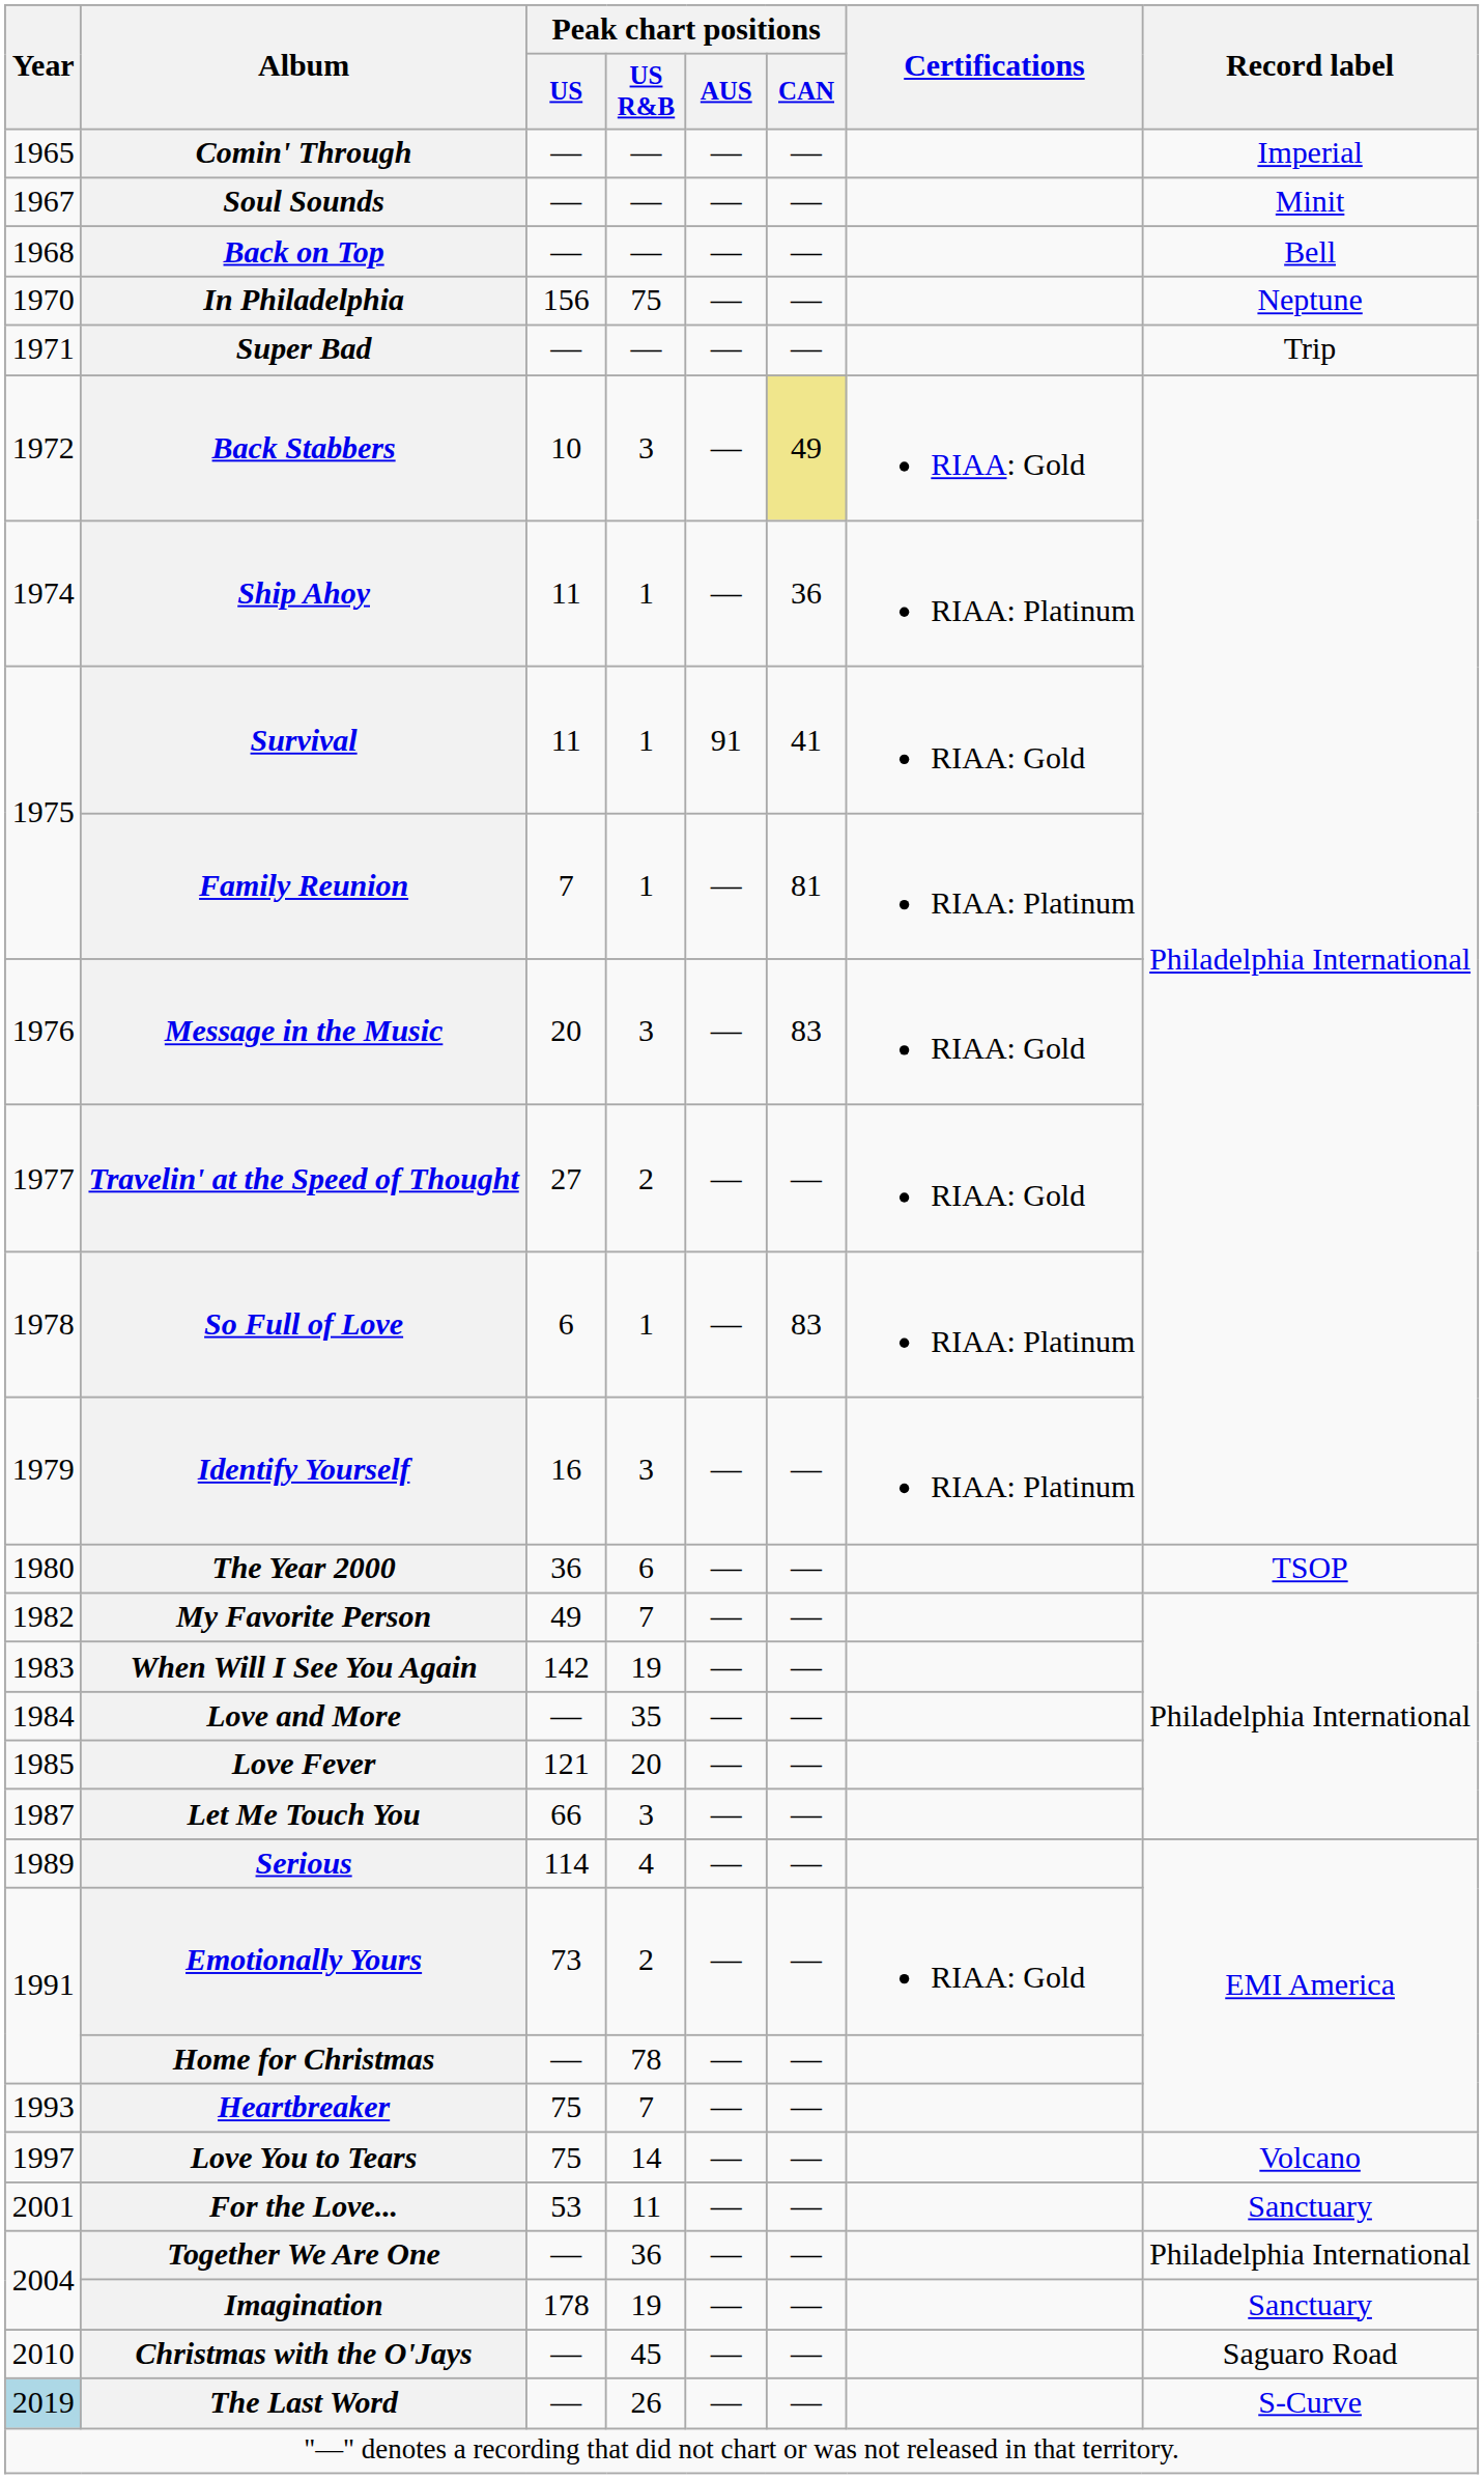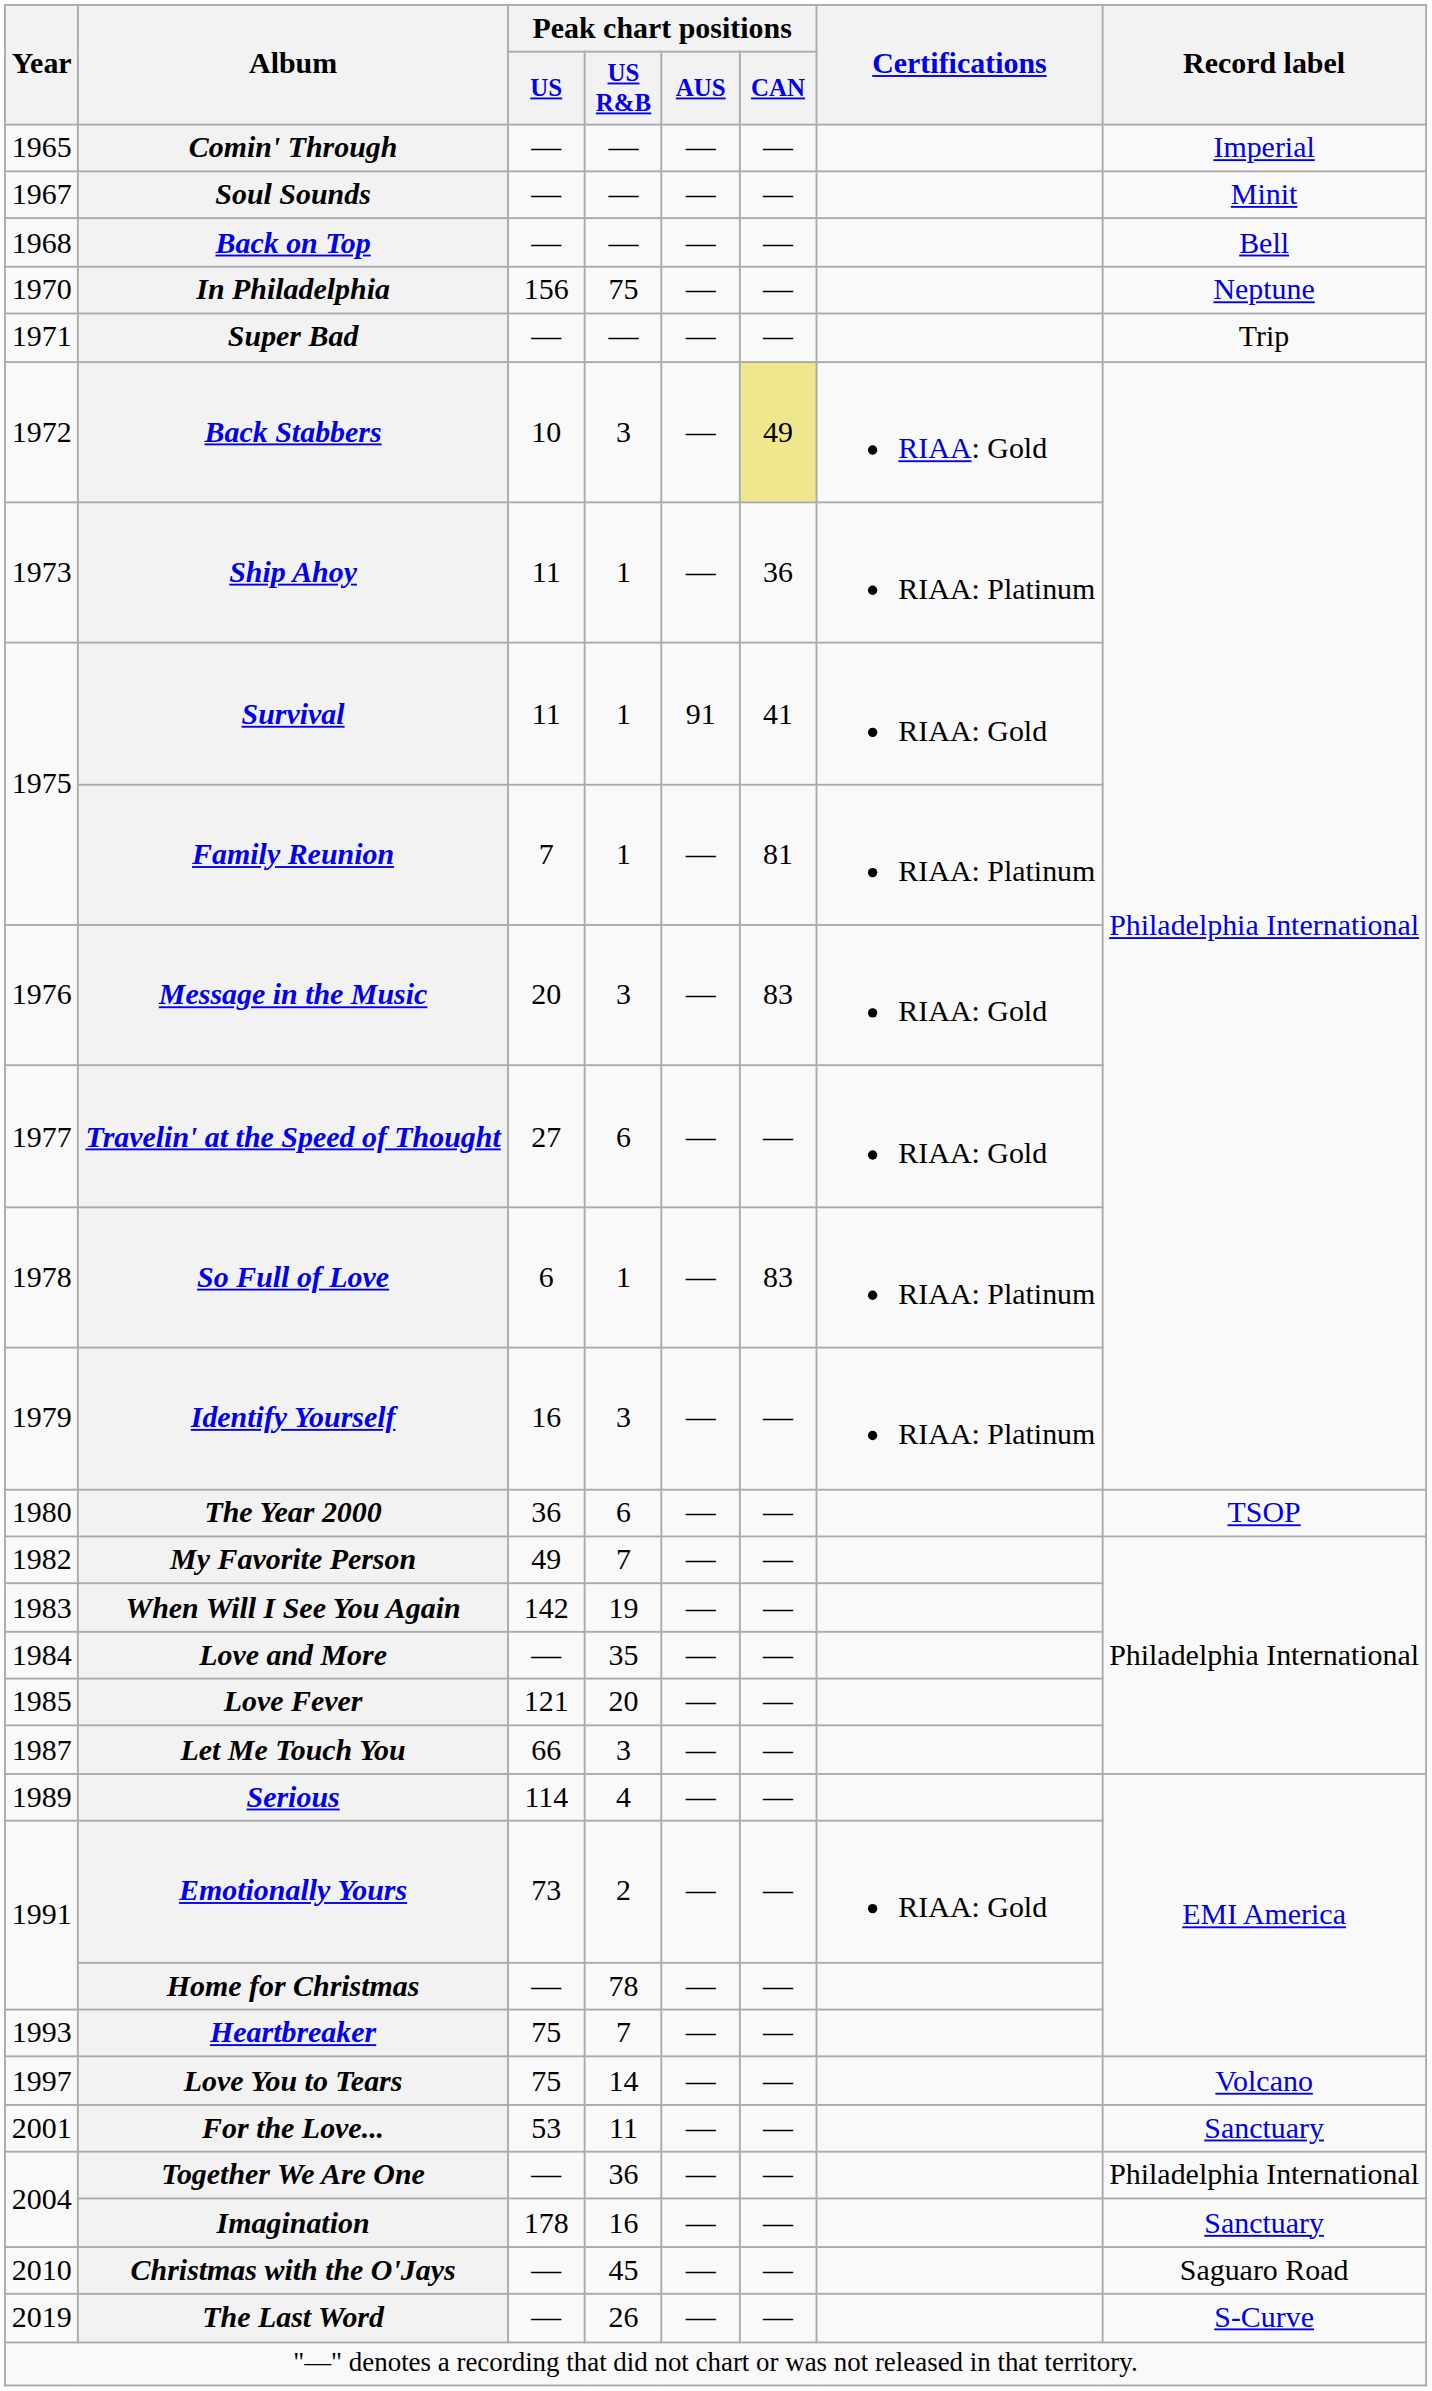Ship Ahoy | Year: 1974 -> 1973
Travelin' at the Speed of Thought | Peak chart positions / US R&B: 2 -> 6
Imagination | Peak chart positions / US R&B: 19 -> 16
The Last Word | Year: lightblue background -> no background
